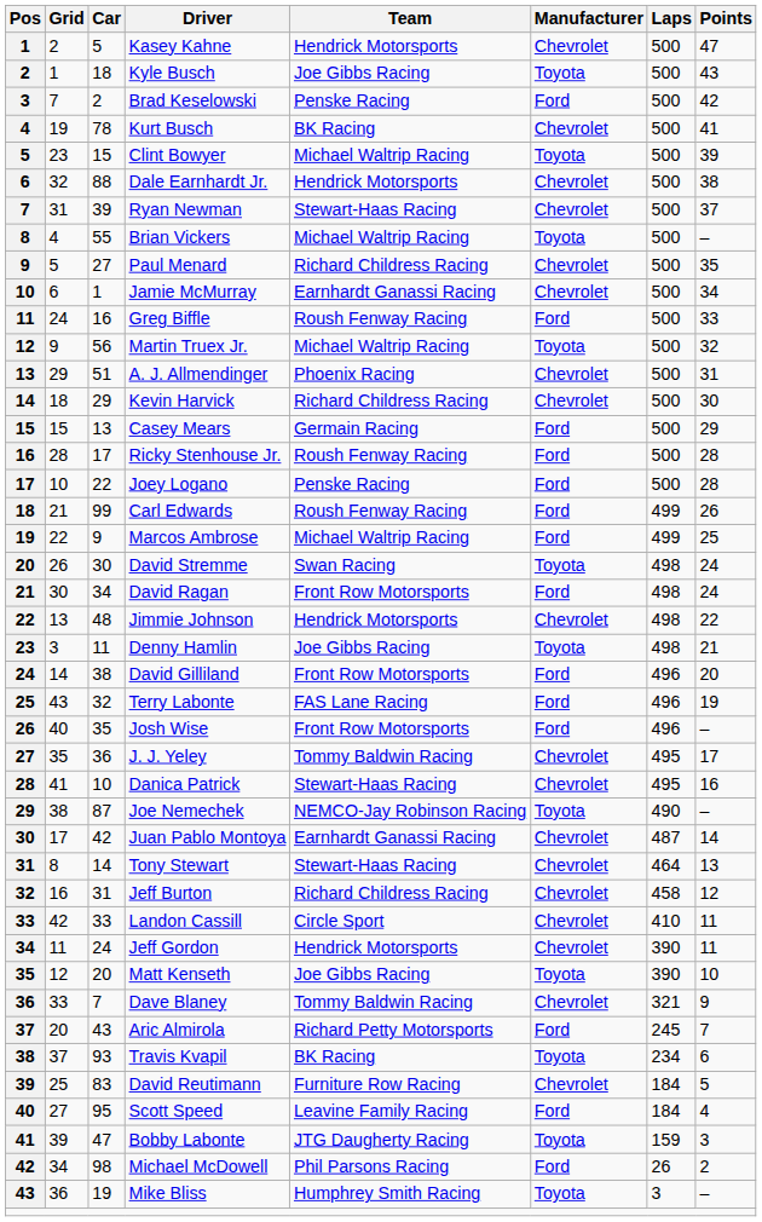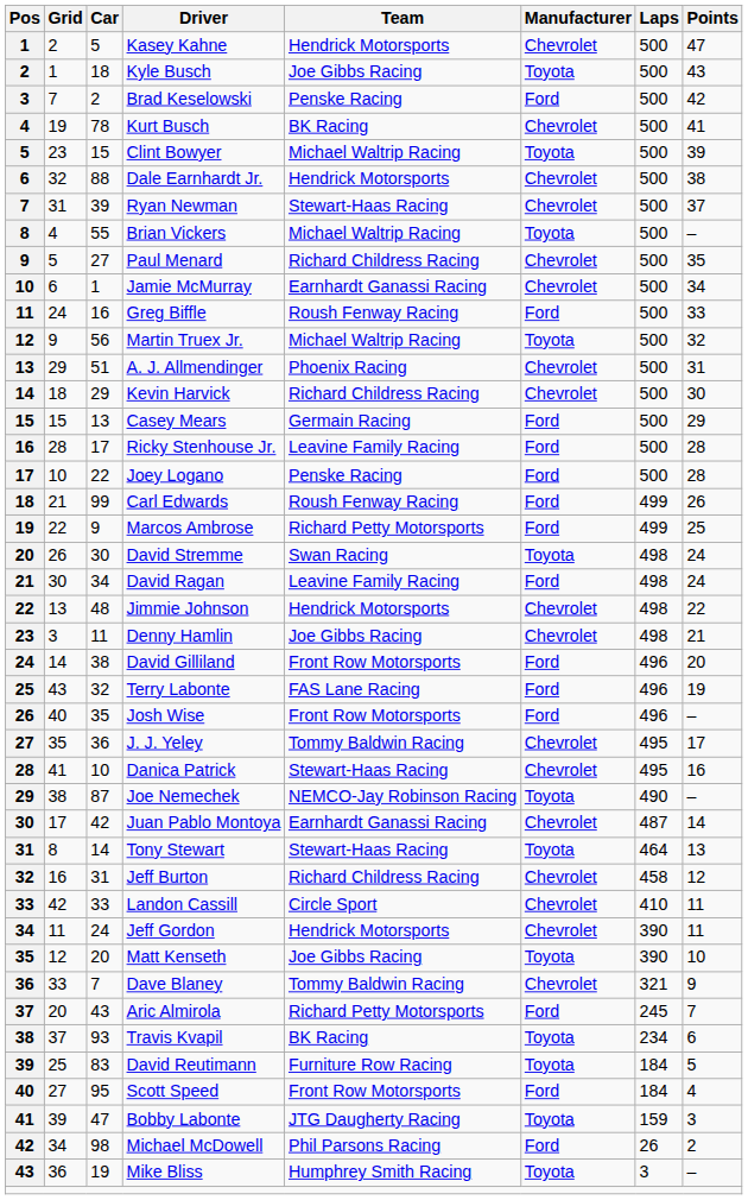Ricky Stenhouse Jr. | Team: Roush Fenway Racing -> Leavine Family Racing
Marcos Ambrose | Team: Michael Waltrip Racing -> Richard Petty Motorsports
David Ragan | Team: Front Row Motorsports -> Leavine Family Racing
Denny Hamlin | Manufacturer: Toyota -> Chevrolet
Tony Stewart | Manufacturer: Chevrolet -> Toyota
David Reutimann | Manufacturer: Chevrolet -> Toyota
Scott Speed | Team: Leavine Family Racing -> Front Row Motorsports
